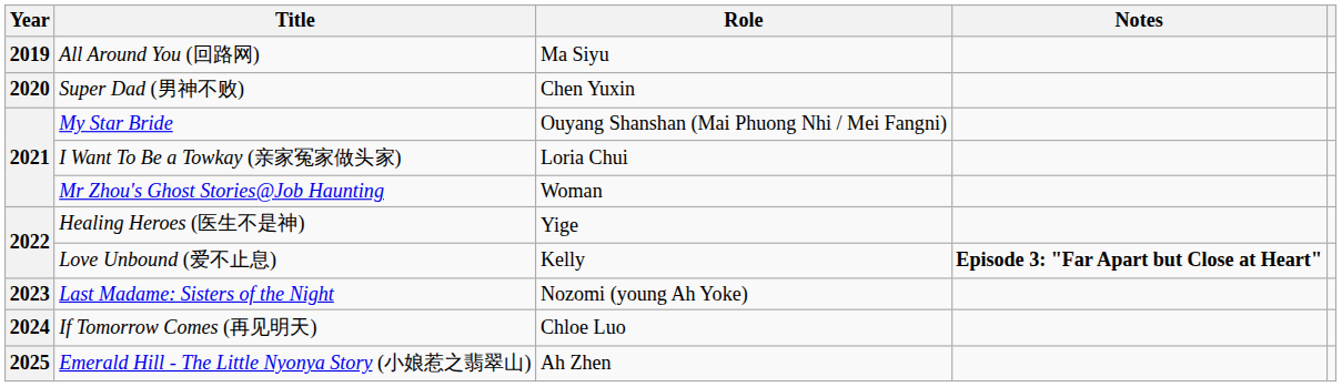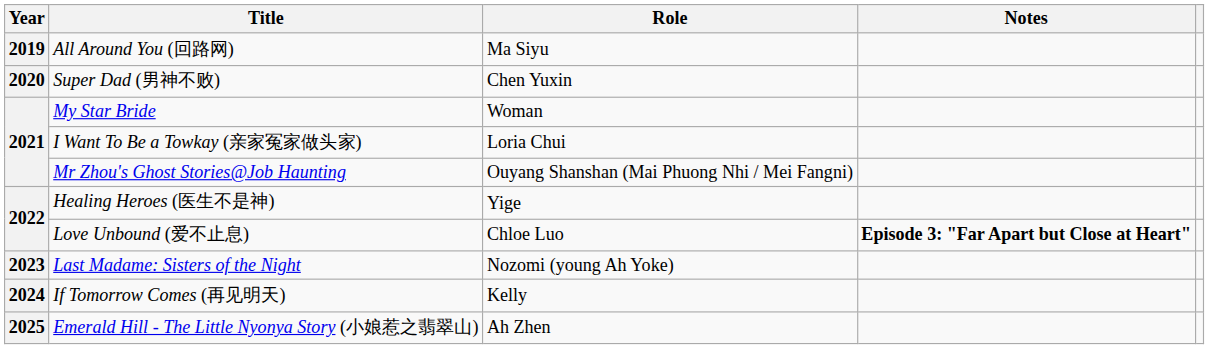My Star Bride | Role: Ouyang Shanshan (Mai Phuong Nhi / Mei Fangni) -> Woman
Mr Zhou's Ghost Stories@Job Haunting | Role: Woman -> Ouyang Shanshan (Mai Phuong Nhi / Mei Fangni)
Love Unbound (爱不止息) | Role: Kelly -> Chloe Luo
If Tomorrow Comes (再见明天) | Role: Chloe Luo -> Kelly
